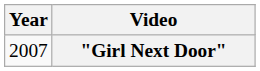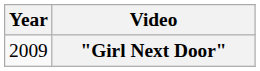"Girl Next Door" | Year: 2007 -> 2009
